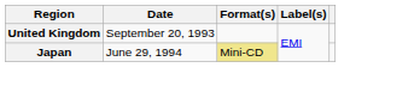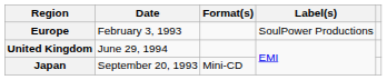+ row: Europe | February 3, 1993 | SoulPower Productions
United Kingdom | Date: September 20, 1993 -> June 29, 1994
Japan | Date: June 29, 1994 -> September 20, 1993
Japan | Format(s): khaki background -> no background
